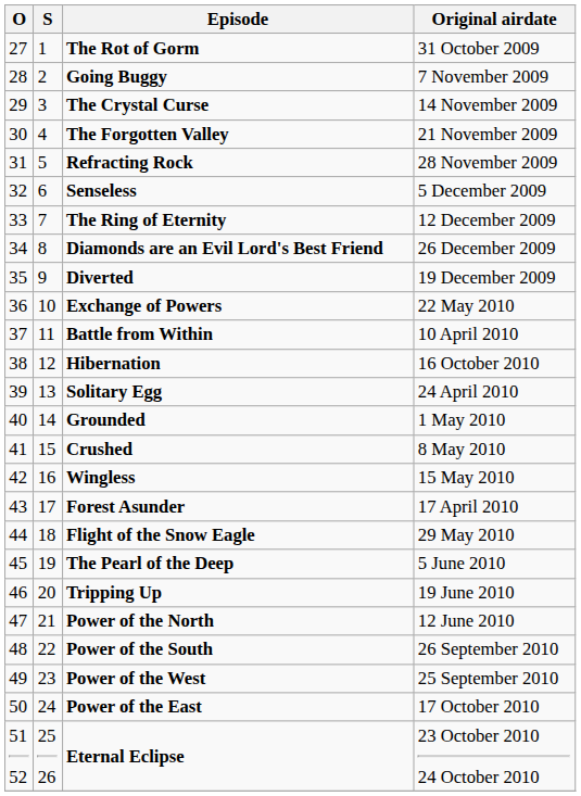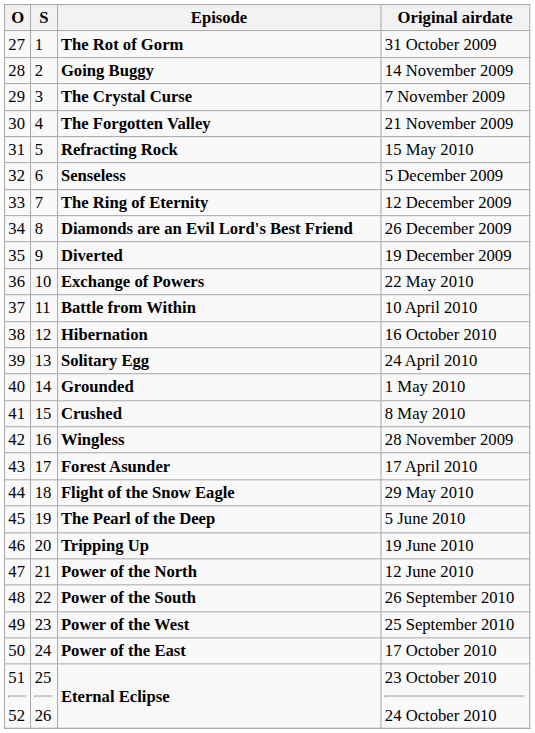Going Buggy | Original airdate: 7 November 2009 -> 14 November 2009
The Crystal Curse | Original airdate: 14 November 2009 -> 7 November 2009
Refracting Rock | Original airdate: 28 November 2009 -> 15 May 2010
Wingless | Original airdate: 15 May 2010 -> 28 November 2009
